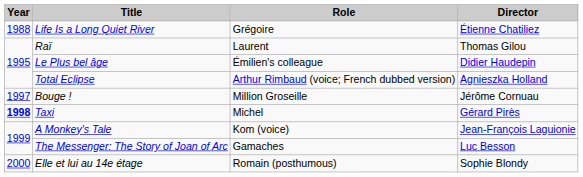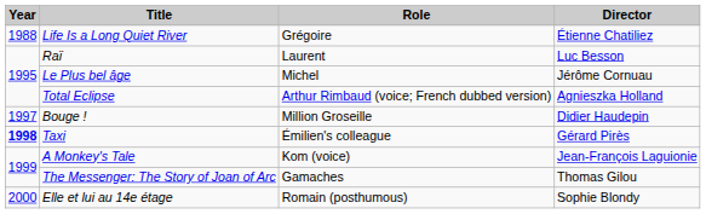Raï | Director: Thomas Gilou -> Luc Besson
Le Plus bel âge | Role: Émilien's colleague -> Michel
Le Plus bel âge | Director: Didier Haudepin -> Jérôme Cornuau
Bouge ! | Director: Jérôme Cornuau -> Didier Haudepin
Taxi | Role: Michel -> Émilien's colleague
The Messenger: The Story of Joan of Arc | Director: Luc Besson -> Thomas Gilou
